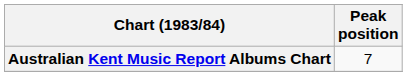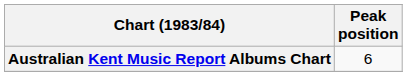Australian Kent Music Report Albums Chart | Peak position: 7 -> 6
